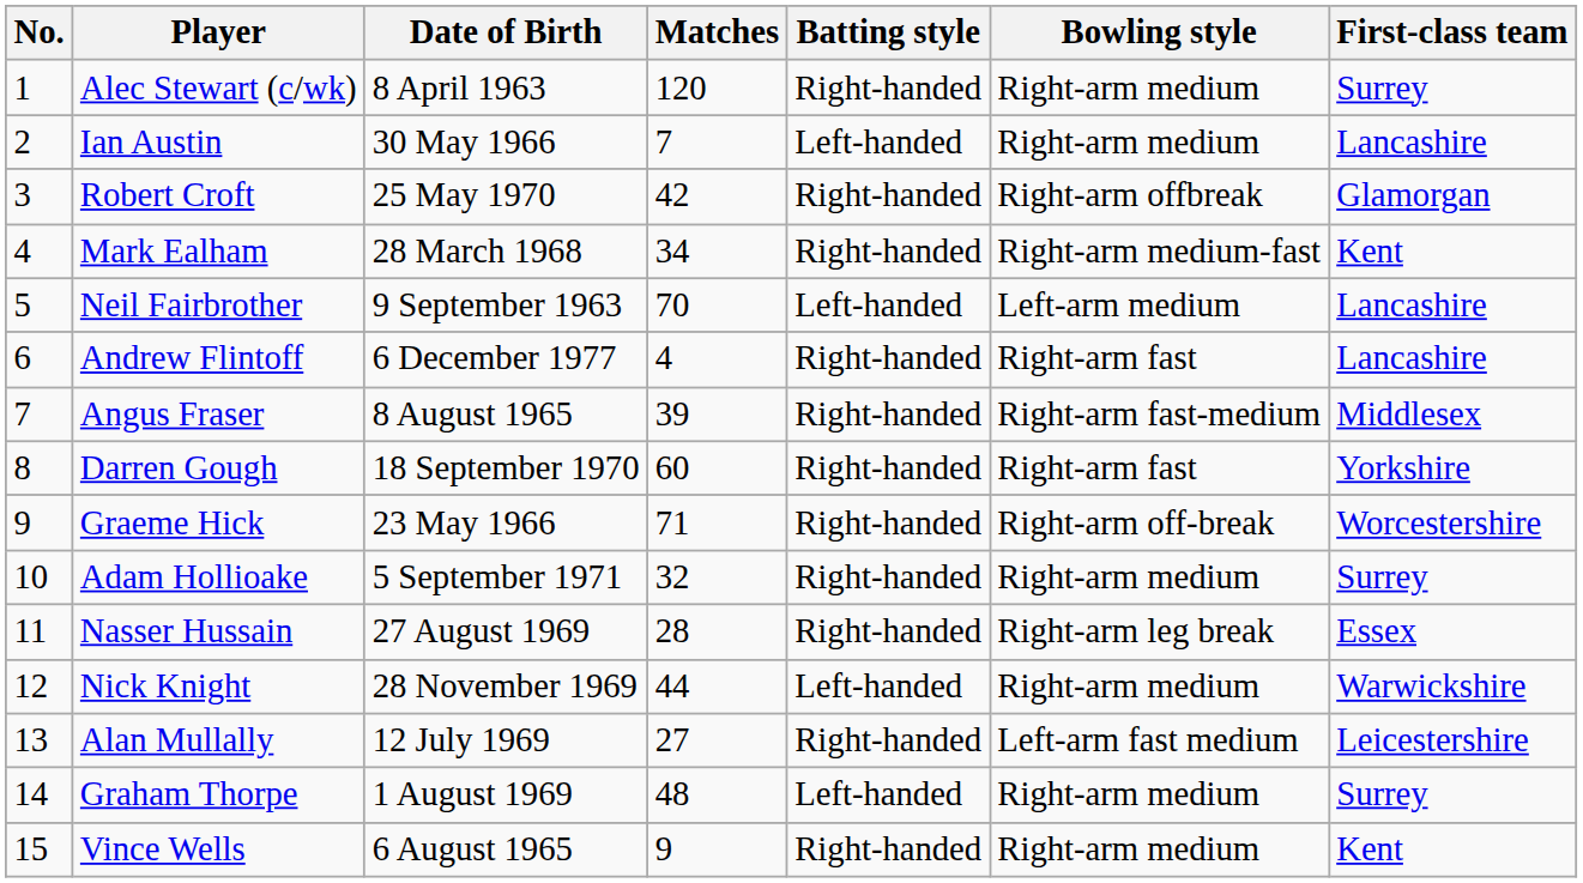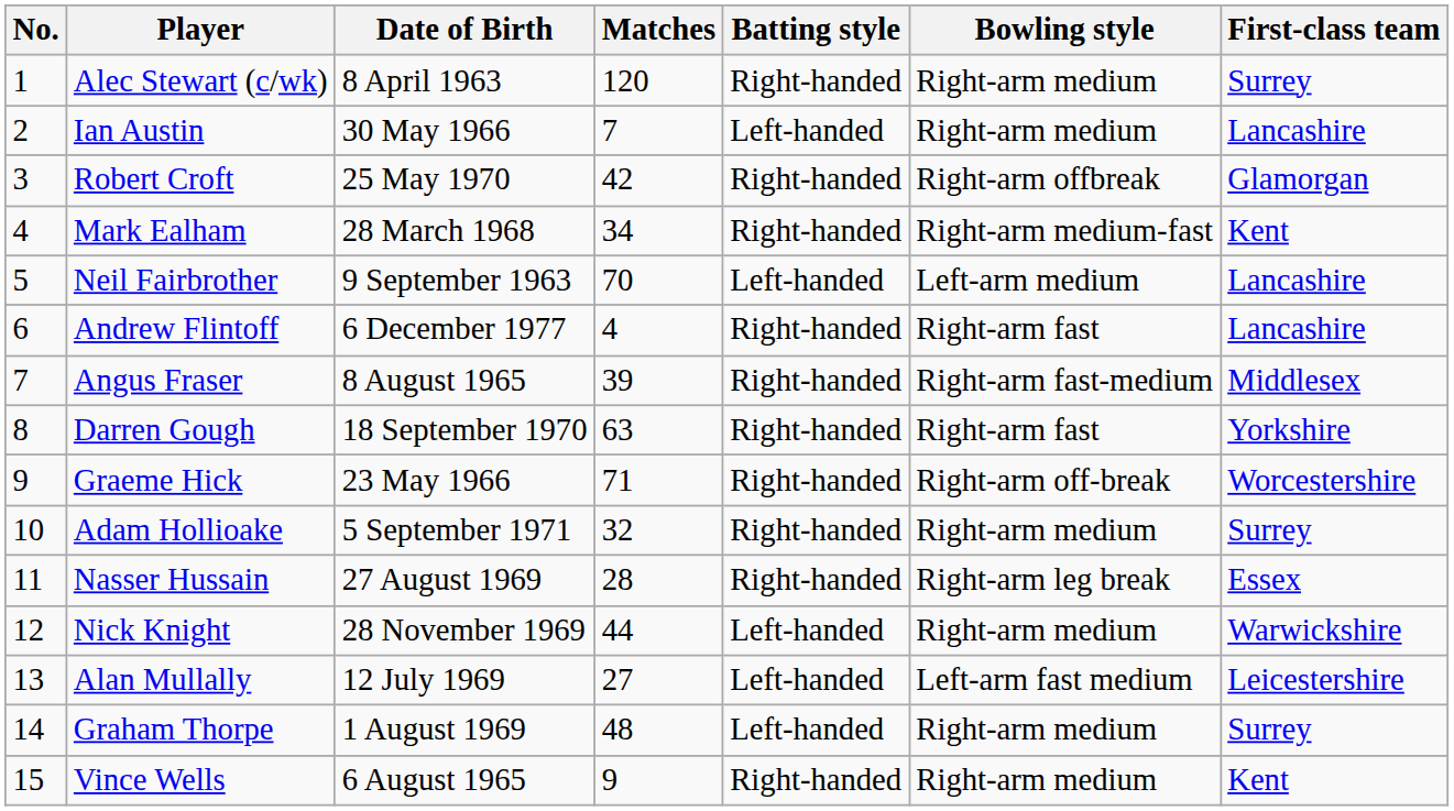Darren Gough | Matches: 60 -> 63
Alan Mullally | Batting style: Right-handed -> Left-handed
